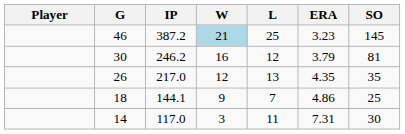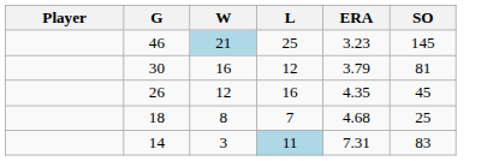- column: IP | 387.2 | 246.2 | 217.0 | 144.1 | 117.0
26 | L: 13 -> 16
26 | SO: 35 -> 45
18 | W: 9 -> 8
18 | ERA: 4.86 -> 4.68
14 | L: no background -> lightblue background
14 | SO: 30 -> 83
